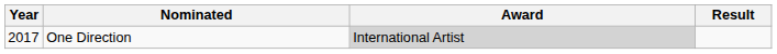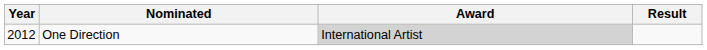One Direction | Year: 2017 -> 2012
